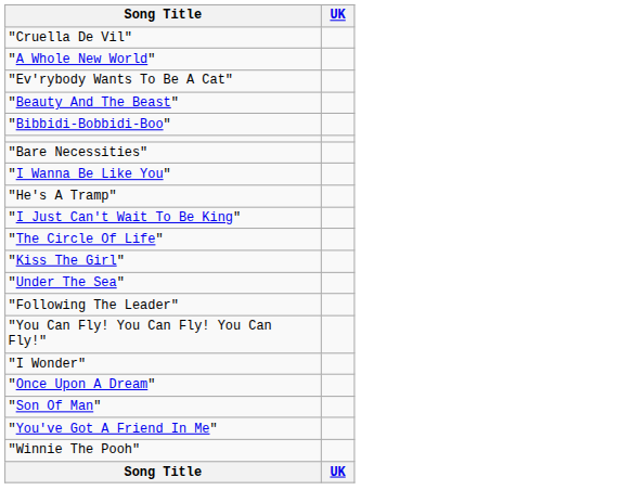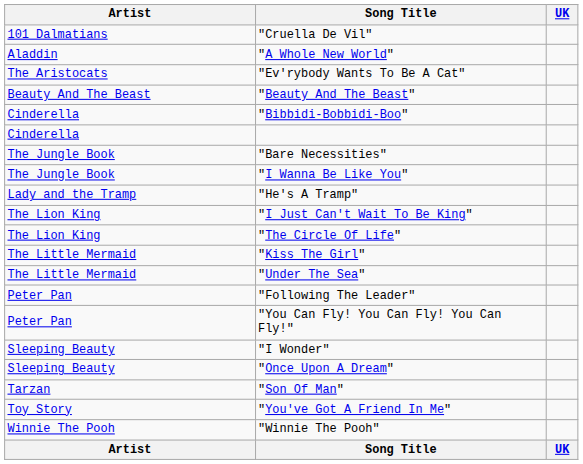+ column: Artist | 101 Dalmatians | Aladdin | The Aristocats | Beauty And The Beast | Cinderella | Cinderella | The Jungle Book | The Jungle Book | Lady and the Tramp | The Lion King | The Lion King | The Little Mermaid | The Little Mermaid | Peter Pan | Peter Pan | Sleeping Beauty | Sleeping Beauty | Tarzan | Toy Story | Winnie The Pooh | Artist
